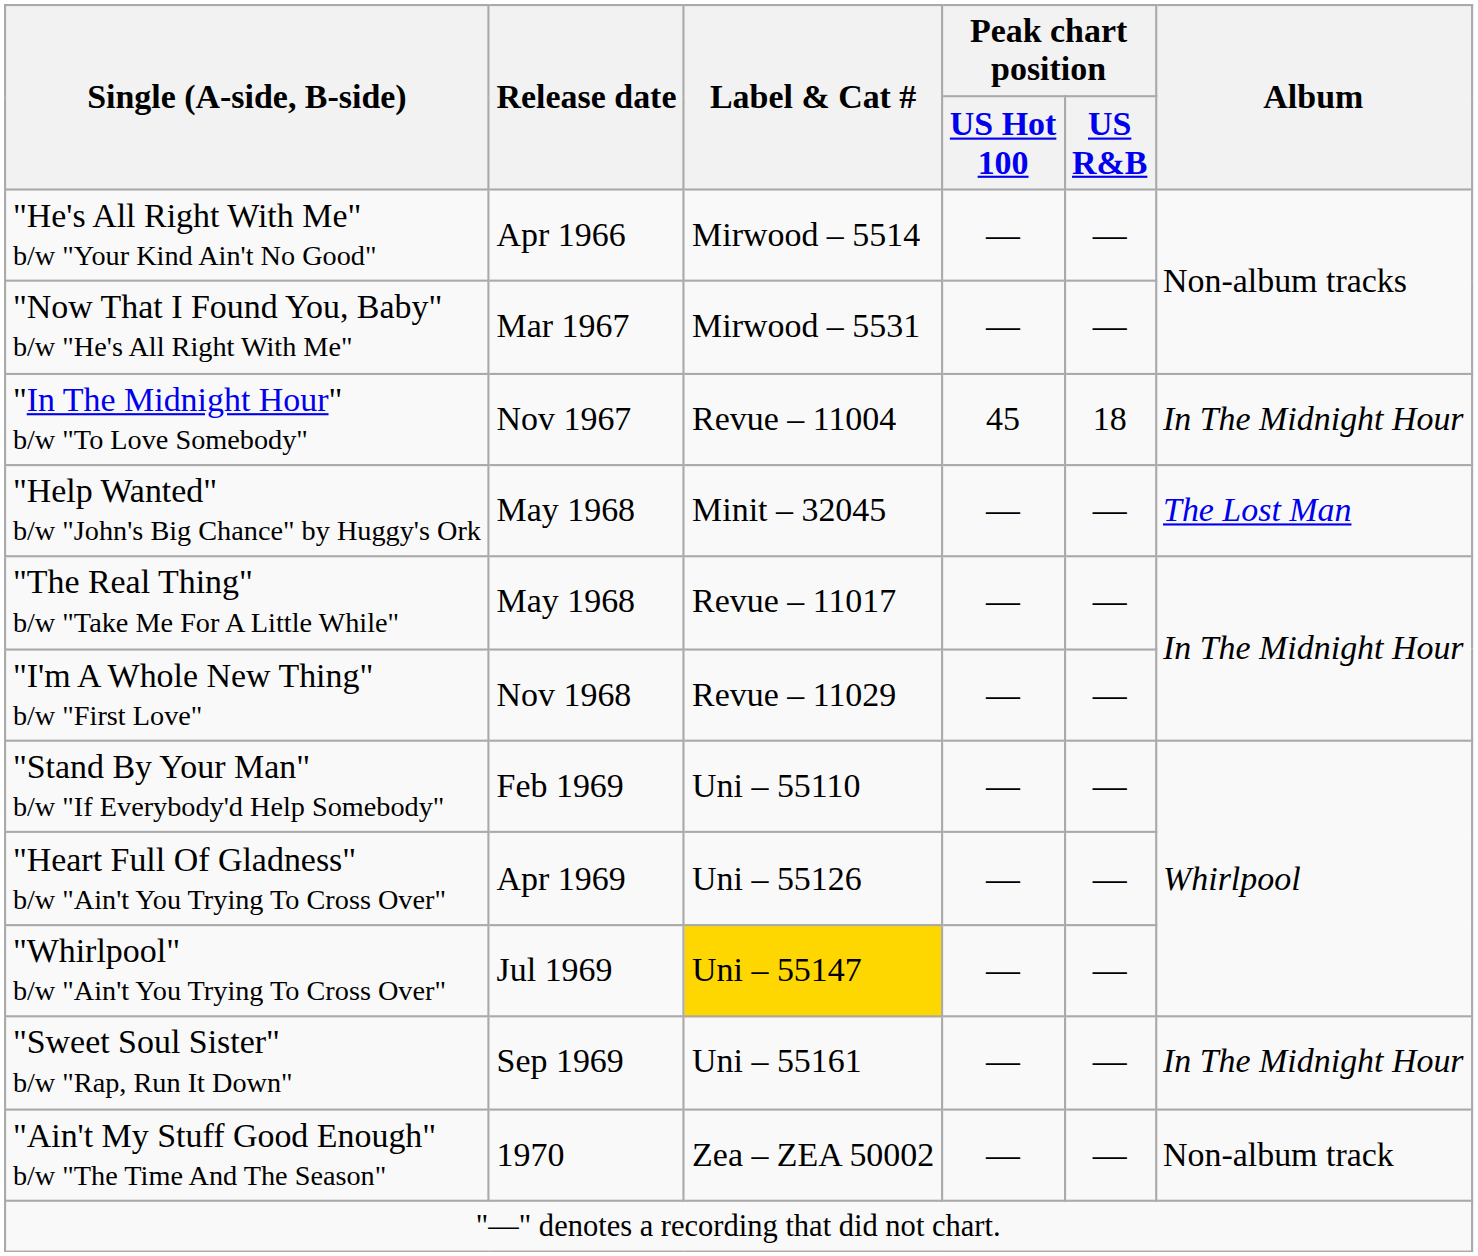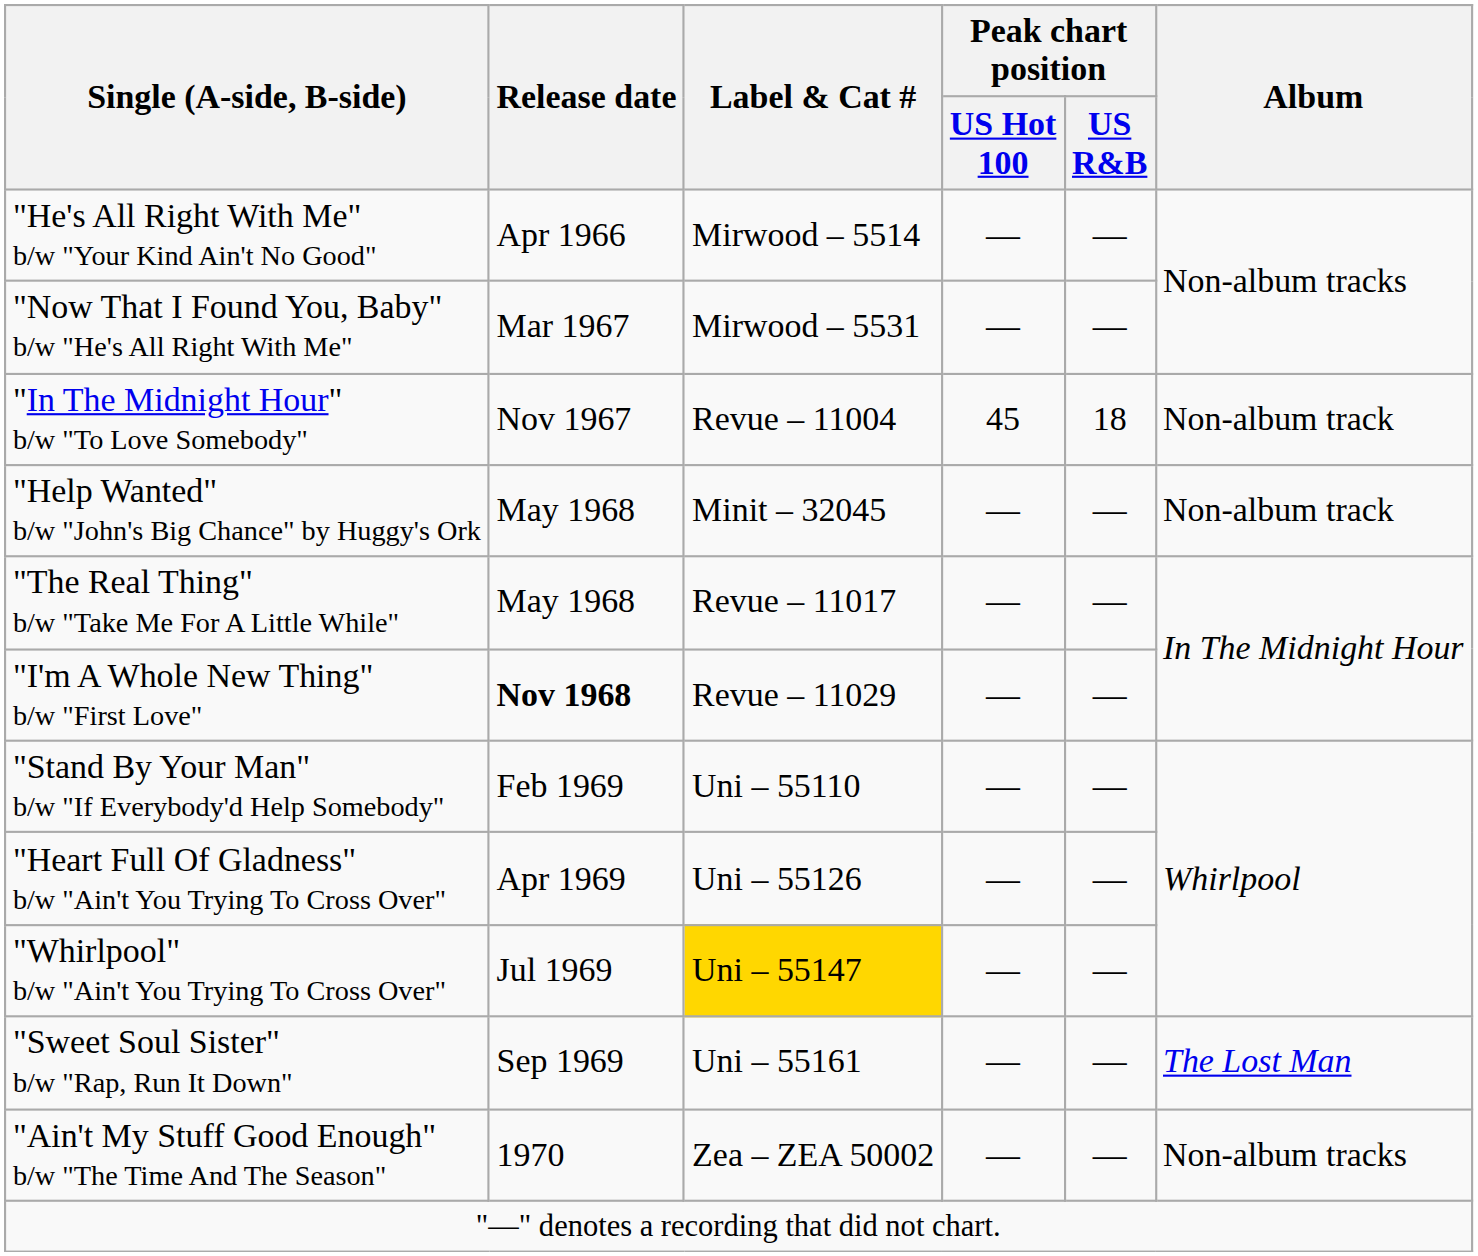"In The Midnight Hour" b/w "To Love Somebody" | Album: In The Midnight Hour -> Non-album track
"Help Wanted" b/w "John's Big Chance" by Huggy's Ork | Album: The Lost Man -> Non-album track
"I'm A Whole New Thing" b/w "First Love" | Release date: normal -> bold
"Sweet Soul Sister" b/w "Rap, Run It Down" | Album: In The Midnight Hour -> The Lost Man
"Ain't My Stuff Good Enough" b/w "The Time And The Season" | Album: Non-album track -> Non-album tracks
